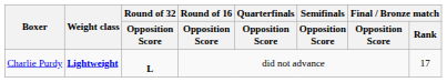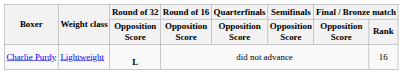Charlie Purdy | Weight class: bold -> normal
Charlie Purdy | Final / Bronze match / Rank: 17 -> 16
